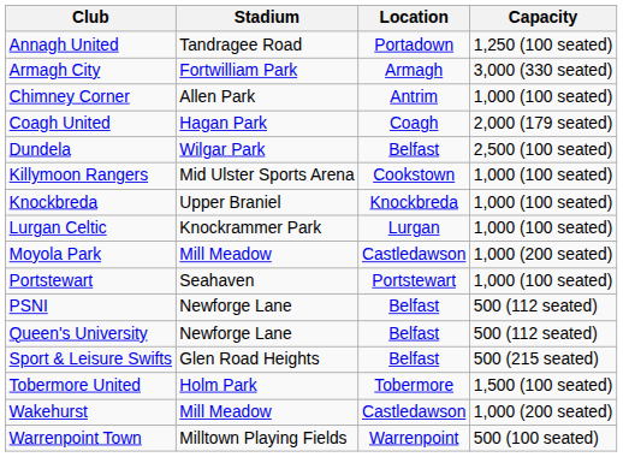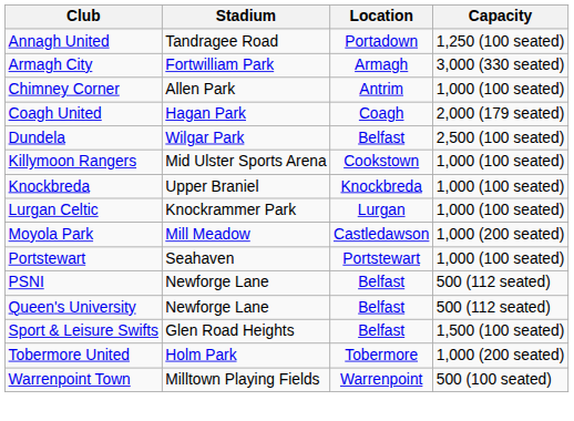Sport & Leisure Swifts | Capacity: 500 (215 seated) -> 1,500 (100 seated)
Tobermore United | Capacity: 1,500 (100 seated) -> 1,000 (200 seated)
- row: Wakehurst | Mill Meadow | Castledawson | 1,000 (200 seated)
